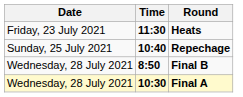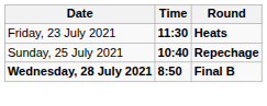Final B | Date: normal -> bold
- row: Wednesday, 28 July 2021 | 10:30 | Final A
